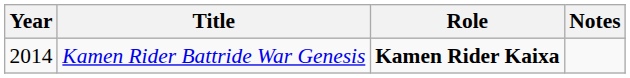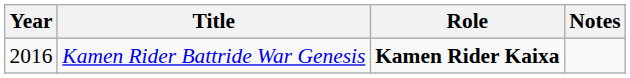Kamen Rider Battride War Genesis | Year: 2014 -> 2016
